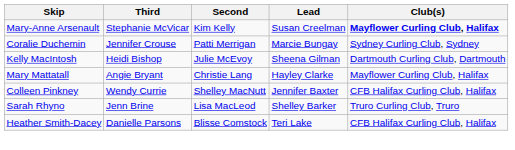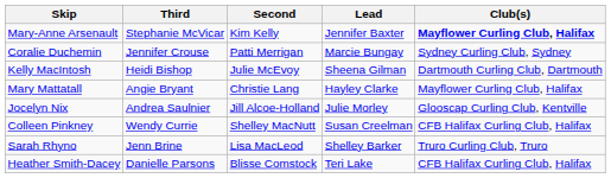Mary-Anne Arsenault | Lead: Susan Creelman -> Jennifer Baxter
+ row: Jocelyn Nix | Andrea Saulnier | Jill Alcoe-Holland | Julie Morley | Glooscap Curling Club, Kentville
Colleen Pinkney | Lead: Jennifer Baxter -> Susan Creelman
